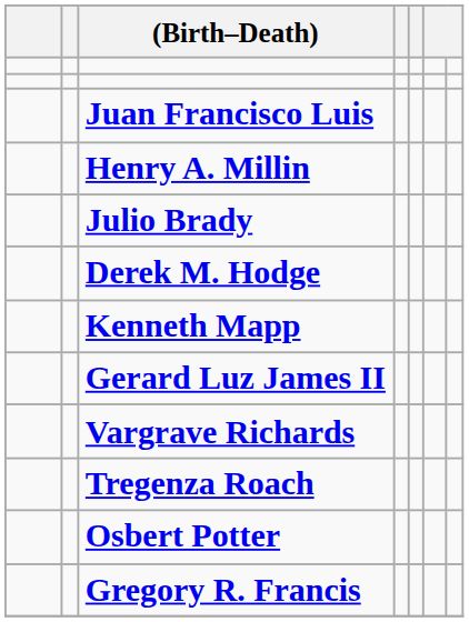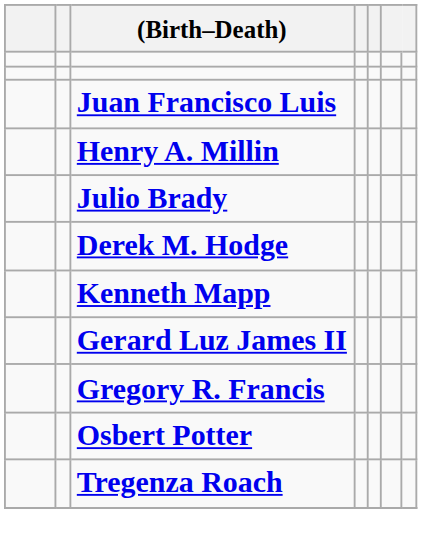- row: Vargrave Richards
rows swapped: Gregory R. Francis <-> Tregenza Roach
